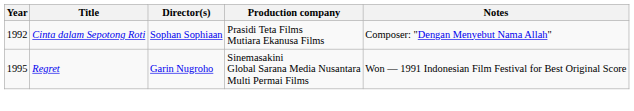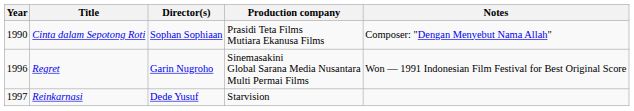Cinta dalam Sepotong Roti | Year: 1992 -> 1990
Regret | Year: 1995 -> 1996
+ row: 1997 | Reinkarnasi | Dede Yusuf | Starvision
